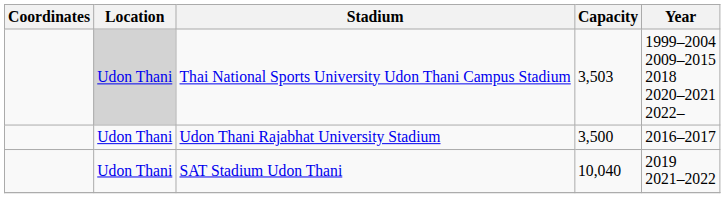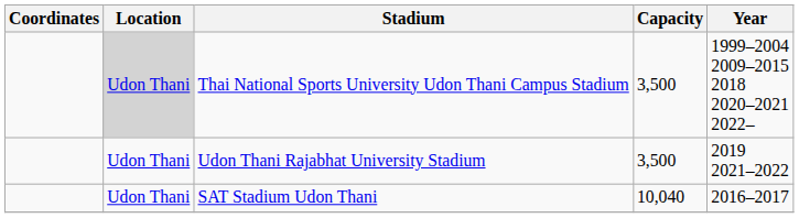Thai National Sports University Udon Thani Campus Stadium | Capacity: 3,503 -> 3,500
Udon Thani Rajabhat University Stadium | Year: 2016–2017 -> 2019 2021–2022
SAT Stadium Udon Thani | Year: 2019 2021–2022 -> 2016–2017
